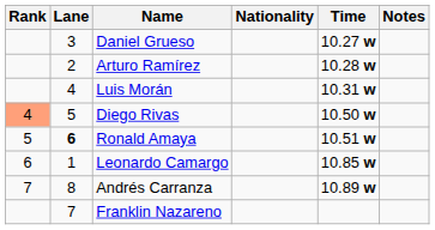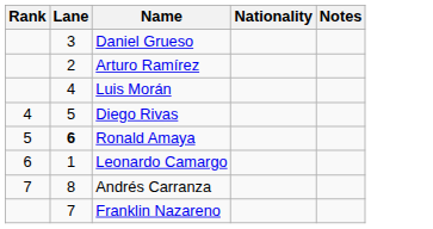- column: Time | 10.27 w | 10.28 w | 10.31 w | 10.50 w | 10.51 w | 10.85 w | 10.89 w
Diego Rivas | Rank: lightsalmon background -> no background
